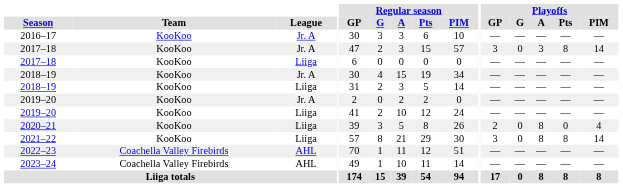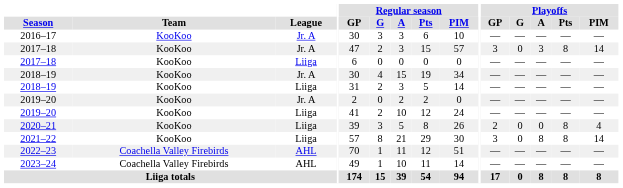2020–21 | Playoffs / A: 8 -> 0
2020–21 | Playoffs / Pts: 0 -> 8
